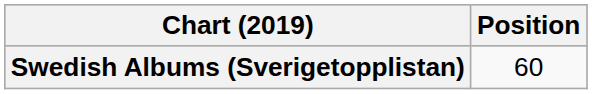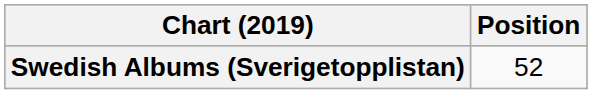Swedish Albums (Sverigetopplistan) | Position: 60 -> 52
